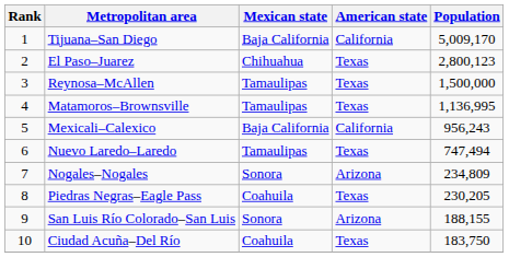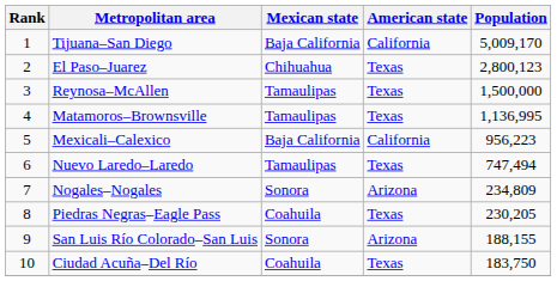Mexicali–Calexico | Population: 956,243 -> 956,223
